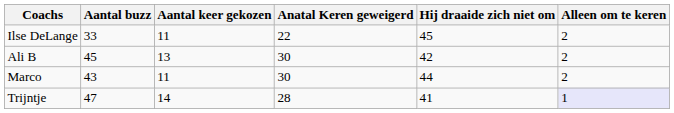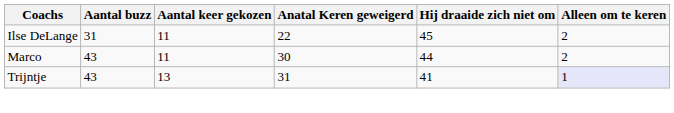Ilse DeLange | Aantal buzz: 33 -> 31
- row: Ali B | 45 | 13 | 30 | 42 | 2
Trijntje | Aantal buzz: 47 -> 43
Trijntje | Aantal keer gekozen: 14 -> 13
Trijntje | Anatal Keren geweigerd: 28 -> 31
